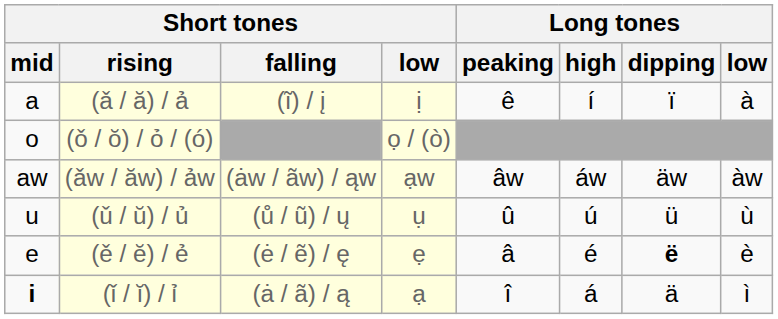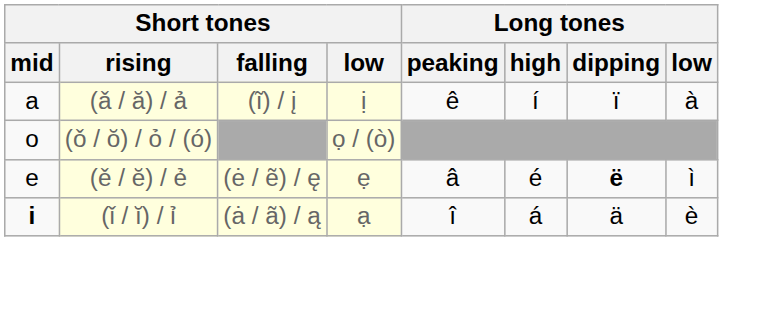- row: aw | (ǎw / ăw) / ảw | (ȧw / ãw) / ąw | ạw | âw | áw | äw | àw
- row: u | (ǔ / ŭ) / ủ | (ů / ũ) / ų | ụ | û | ú | ü | ù
(ě / ĕ) / ẻ | Long tones / low: è -> ì
(ǐ / ĭ) / ỉ | Long tones / low: ì -> è
